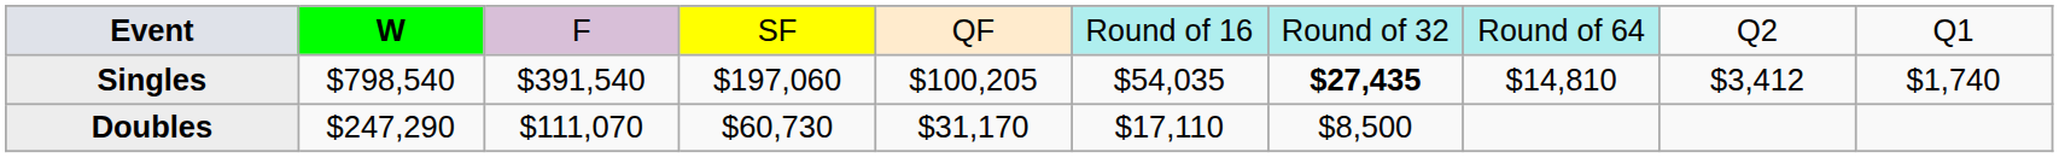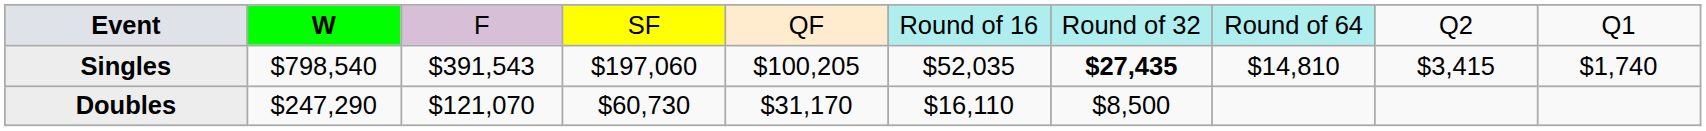Singles | column 3: $391,540 -> $391,543
Singles | column 6: $54,035 -> $52,035
Singles | column 9: $3,412 -> $3,415
Doubles | column 3: $111,070 -> $121,070
Doubles | column 6: $17,110 -> $16,110
